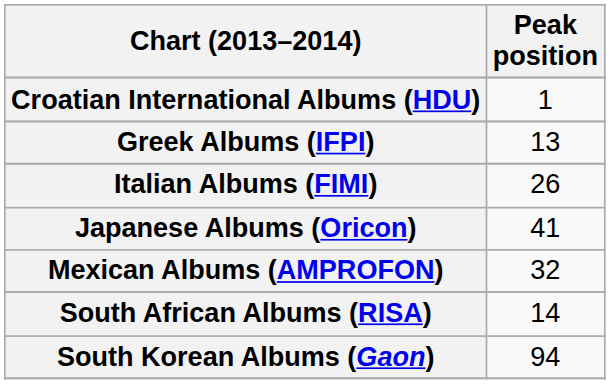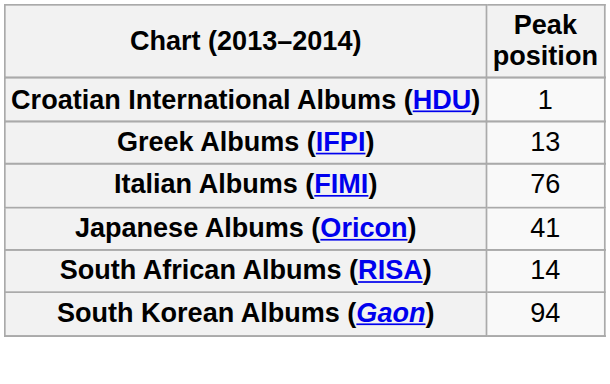Italian Albums (FIMI) | Peak position: 26 -> 76
- row: Mexican Albums (AMPROFON) | 32
